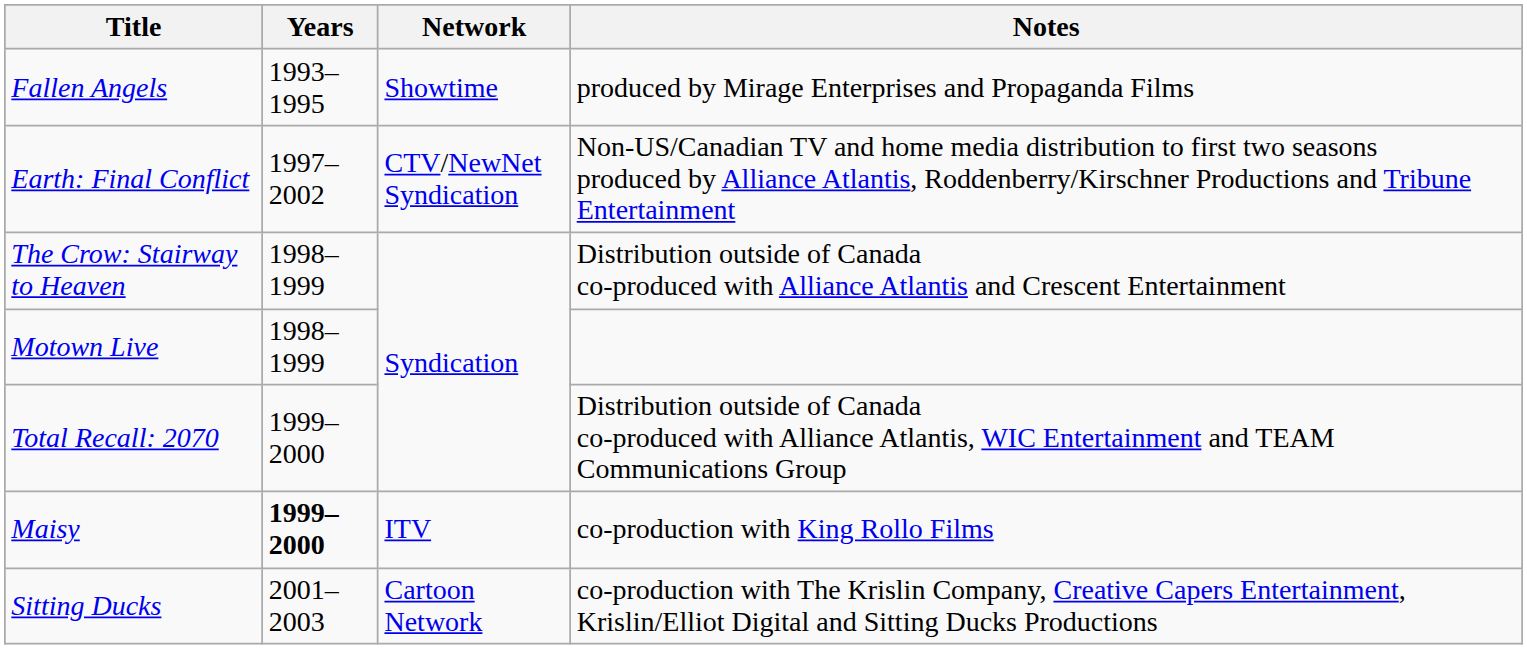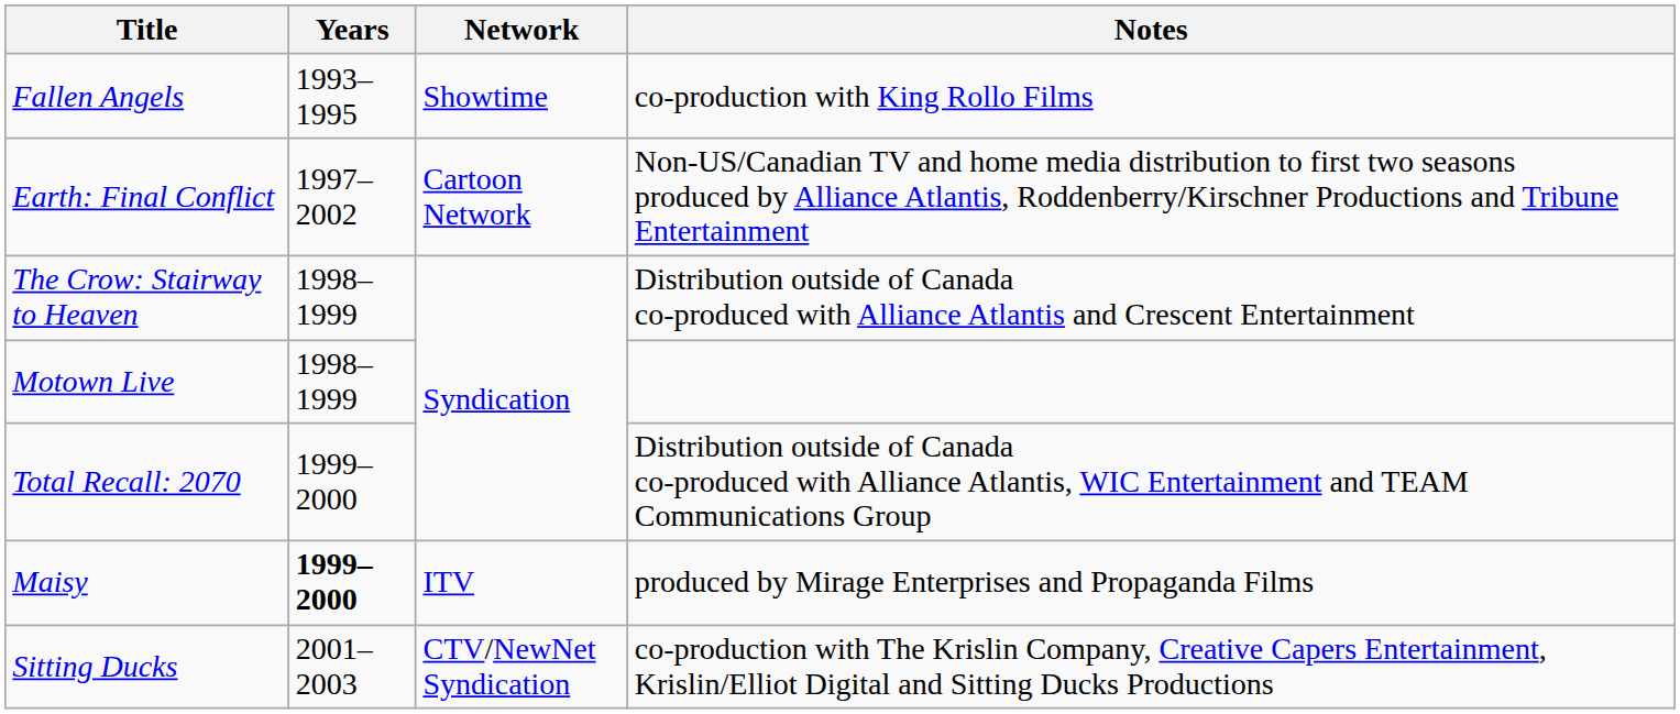Fallen Angels | Notes: produced by Mirage Enterprises and Propaganda Films -> co-production with King Rollo Films
Earth: Final Conflict | Network: CTV/NewNet Syndication -> Cartoon Network
Maisy | Notes: co-production with King Rollo Films -> produced by Mirage Enterprises and Propaganda Films
Sitting Ducks | Network: Cartoon Network -> CTV/NewNet Syndication
